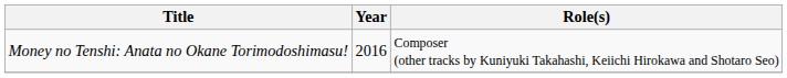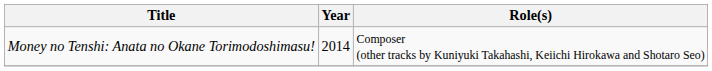Money no Tenshi: Anata no Okane Torimodoshimasu! | Year: 2016 -> 2014
